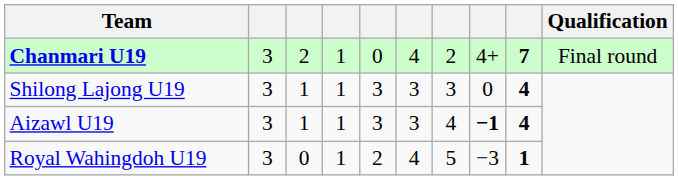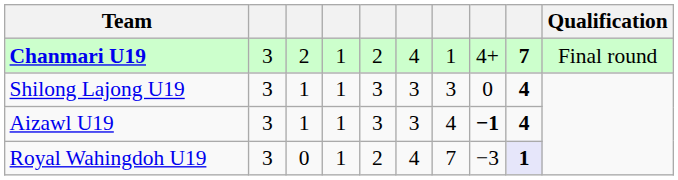Chanmari U19 | column 5: 0 -> 2
Chanmari U19 | column 7: 2 -> 1
Royal Wahingdoh U19 | column 7: 5 -> 7
Royal Wahingdoh U19 | column 9: no background -> lavender background
